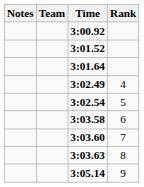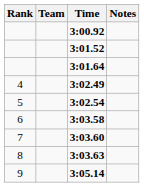columns swapped: Rank <-> Notes
